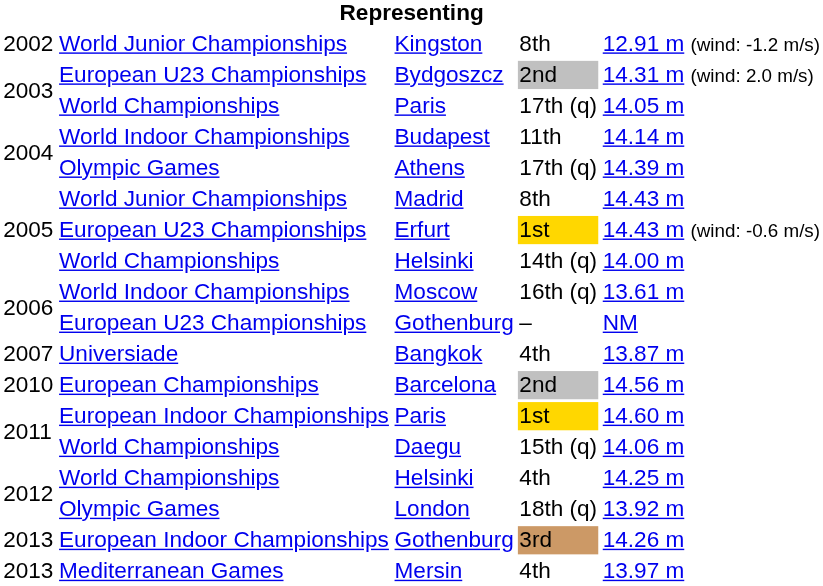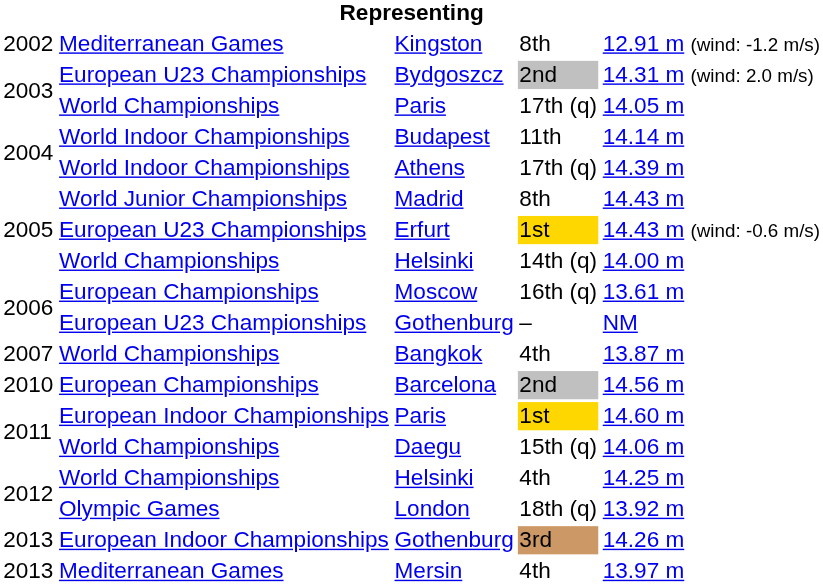Kingston | column 2: World Junior Championships -> Mediterranean Games
Athens | column 2: Olympic Games -> World Indoor Championships
Moscow | column 2: World Indoor Championships -> European Championships
Bangkok | column 2: Universiade -> World Championships
